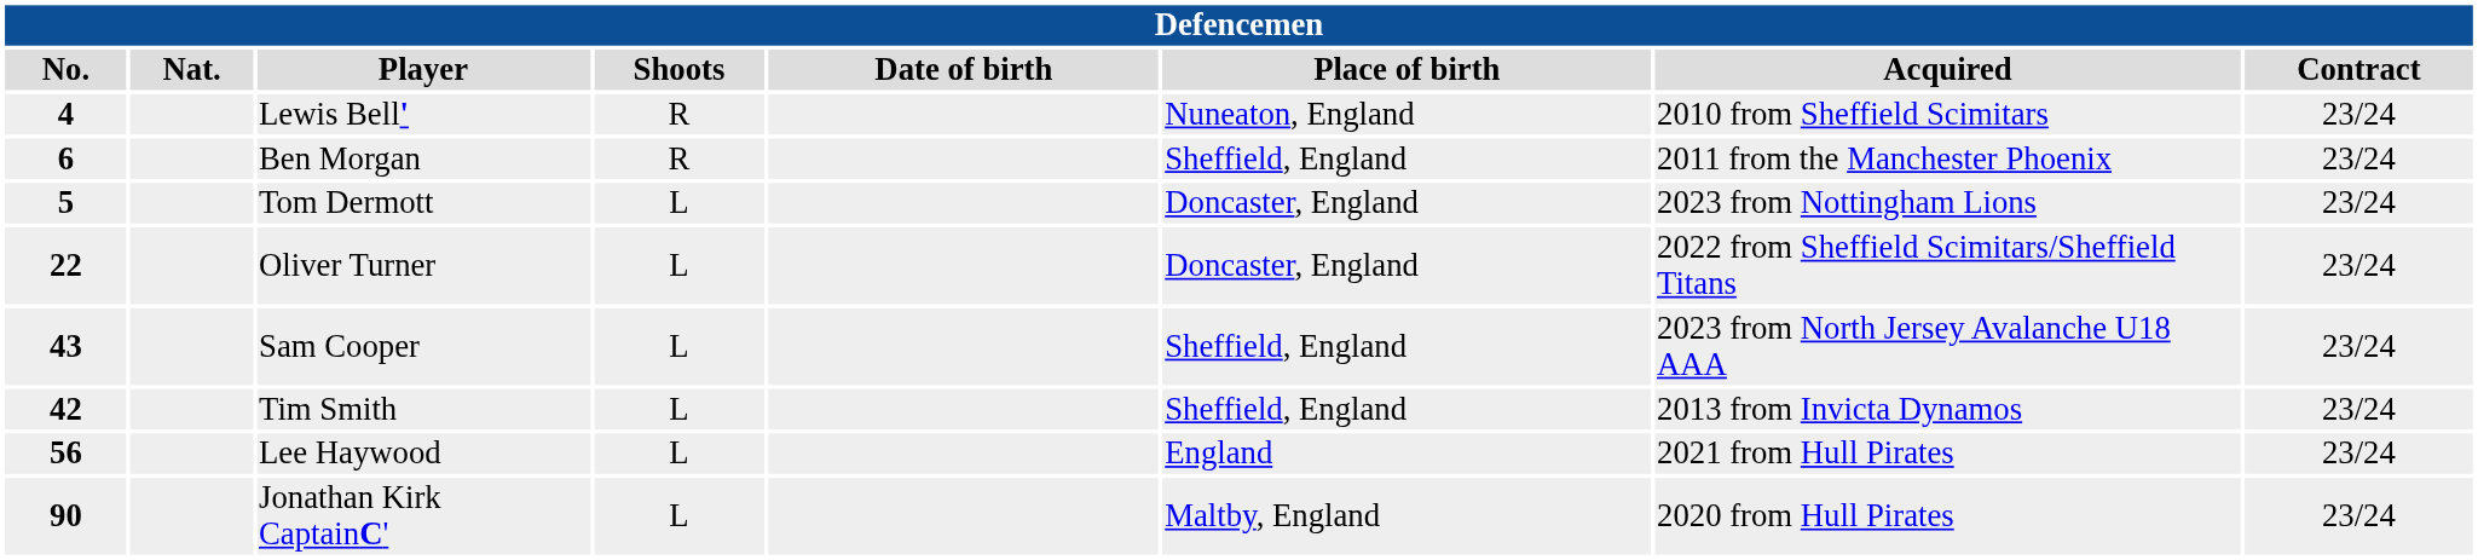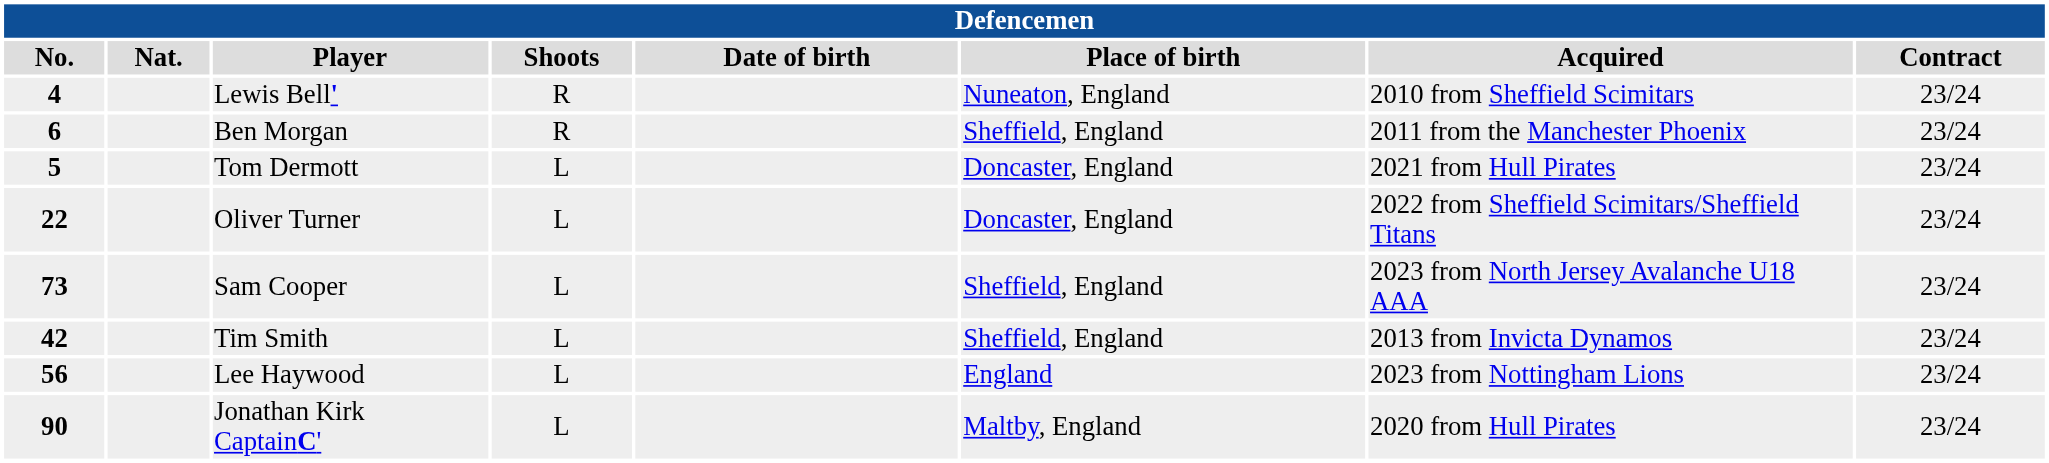Tom Dermott | Acquired: 2023 from Nottingham Lions -> 2021 from Hull Pirates
Sam Cooper | No.: 43 -> 73
Lee Haywood | Acquired: 2021 from Hull Pirates -> 2023 from Nottingham Lions
